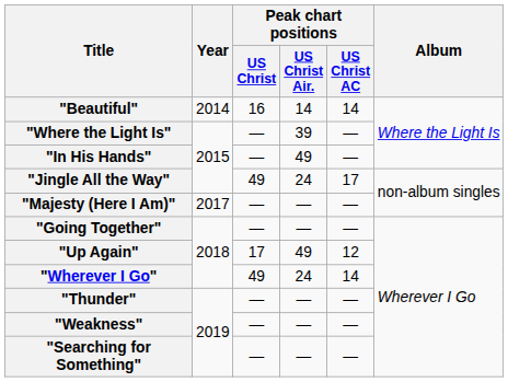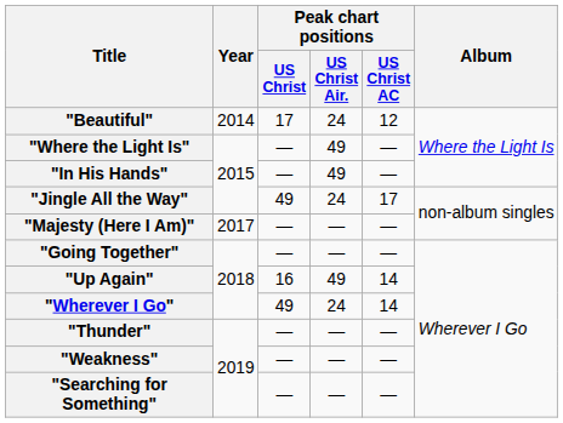"Beautiful" | Peak chart positions / US Christ: 16 -> 17
"Beautiful" | Peak chart positions / US Christ Air.: 14 -> 24
"Beautiful" | Peak chart positions / US Christ AC: 14 -> 12
"Where the Light Is" | Peak chart positions / US Christ Air.: 39 -> 49
"Up Again" | Peak chart positions / US Christ: 17 -> 16
"Up Again" | Peak chart positions / US Christ AC: 12 -> 14
